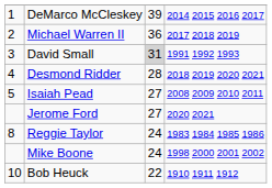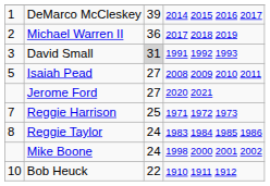- row: 4 | Desmond Ridder | 28 | 2018 2019 2020 2021
+ row: 7 | Reggie Harrison | 25 | 1971 1972 1973
